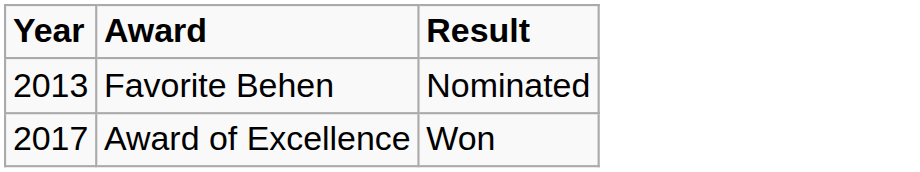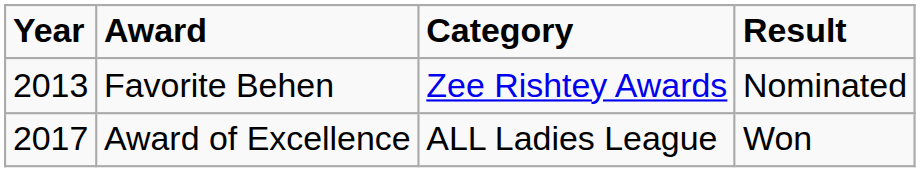+ column: Category | Zee Rishtey Awards | ALL Ladies League
